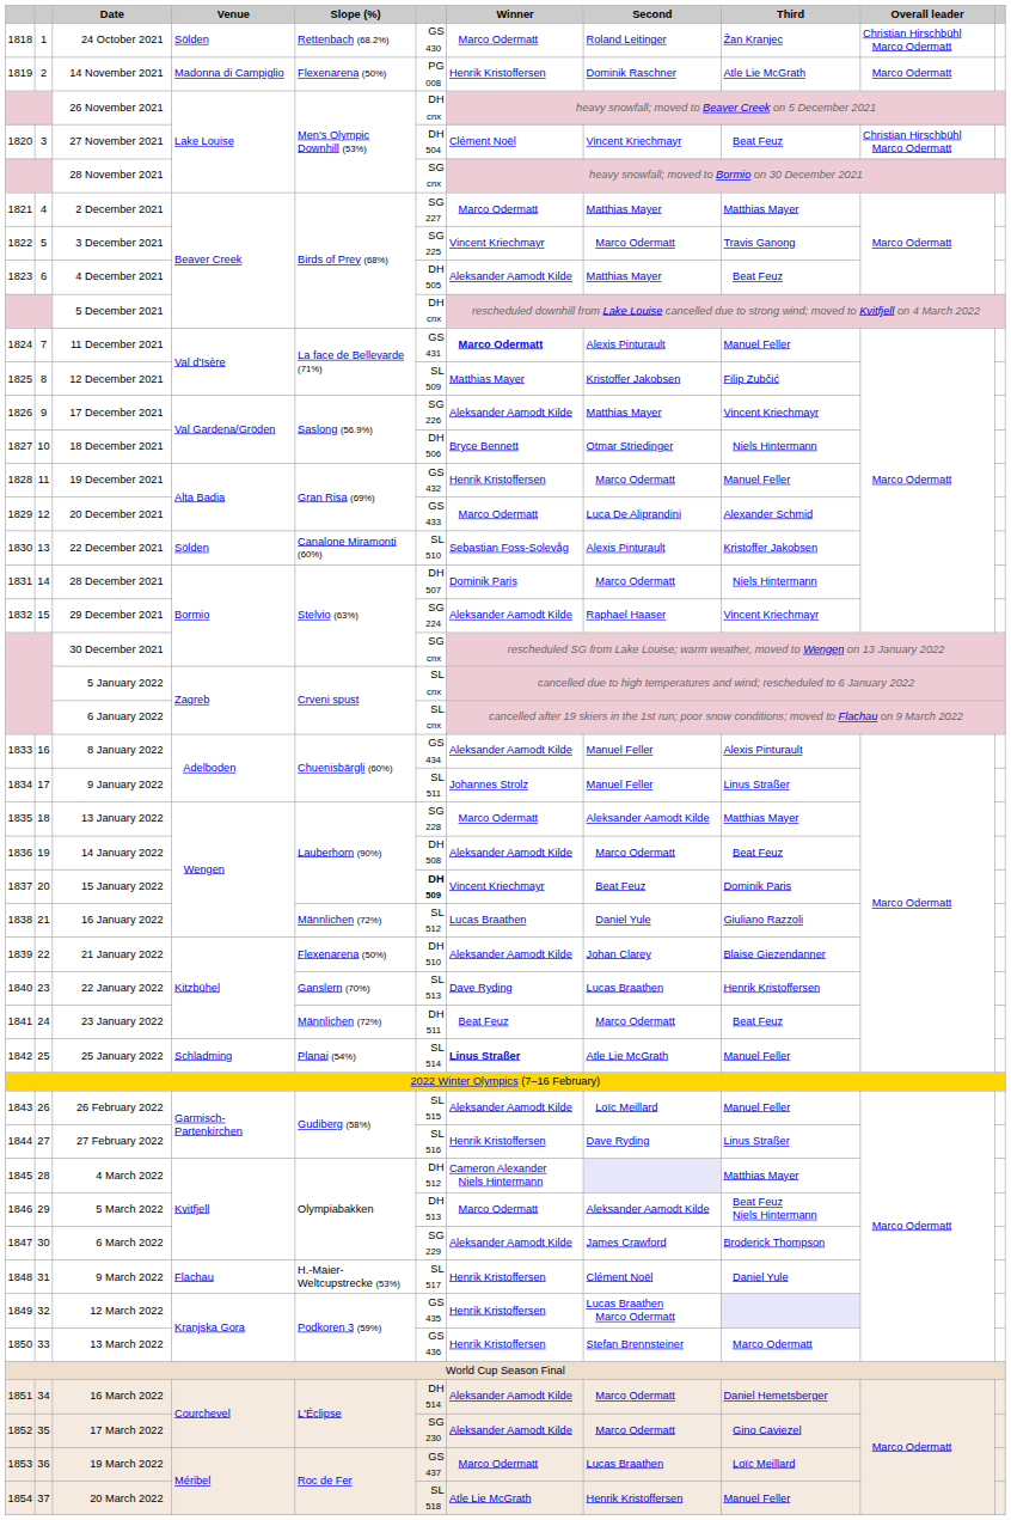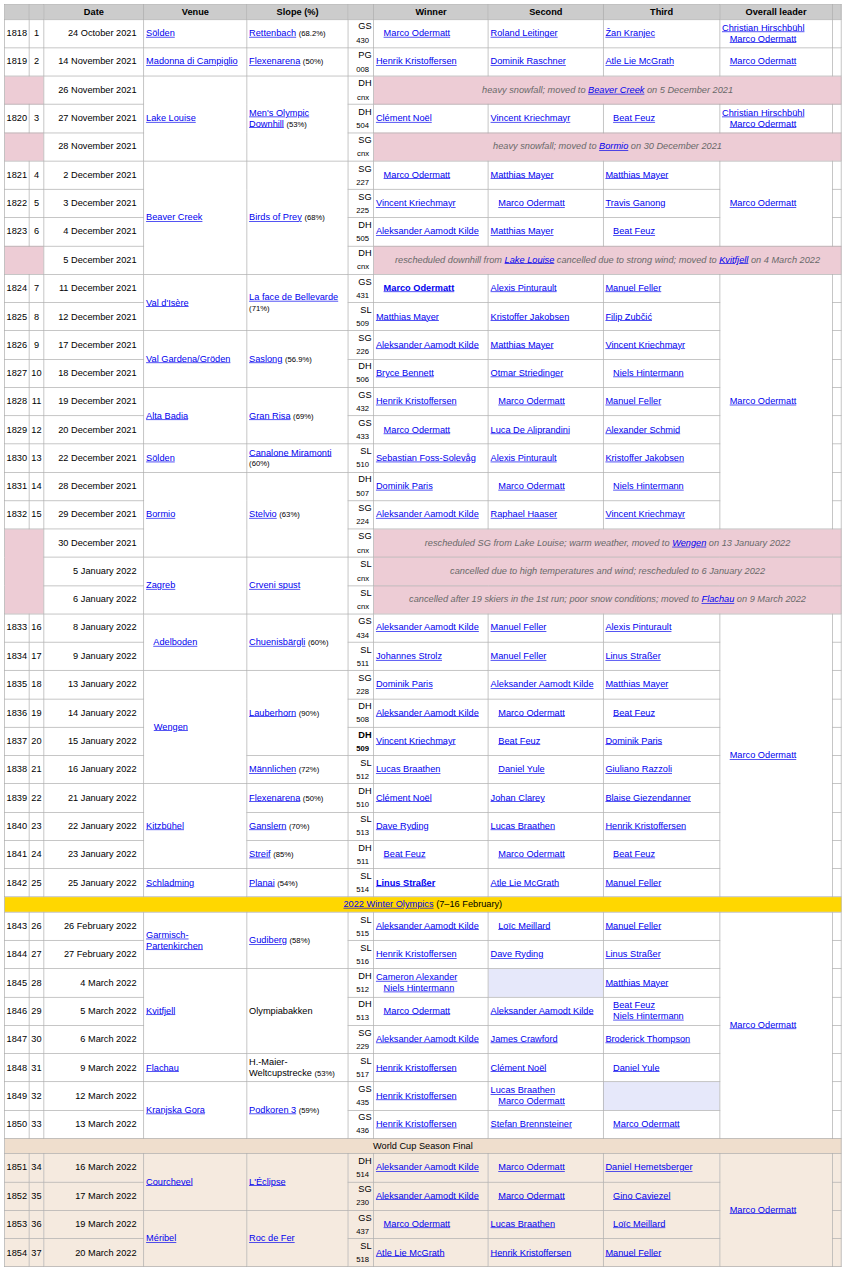13 January 2022 | Winner: Marco Odermatt -> Dominik Paris
21 January 2022 | Winner: Aleksander Aamodt Kilde -> Clément Noël
23 January 2022 | Slope (%): Männlichen (72%) -> Streif (85%)
